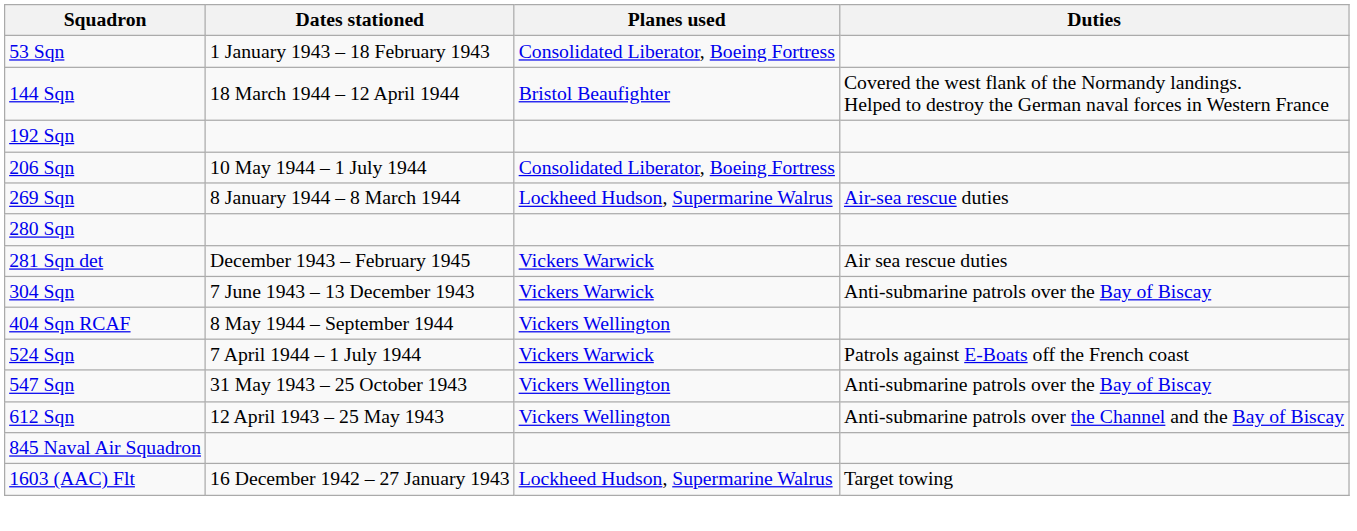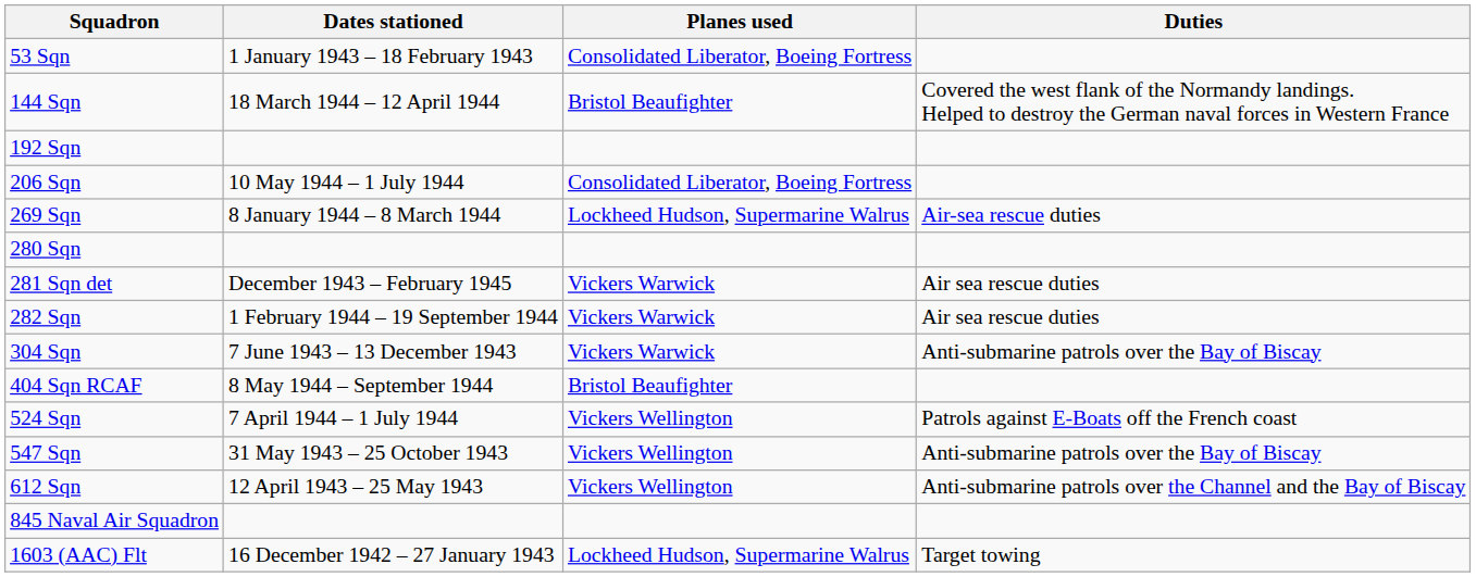+ row: 282 Sqn | 1 February 1944 – 19 September 1944 | Vickers Warwick | Air sea rescue duties
404 Sqn RCAF | Planes used: Vickers Wellington -> Bristol Beaufighter
524 Sqn | Planes used: Vickers Warwick -> Vickers Wellington
